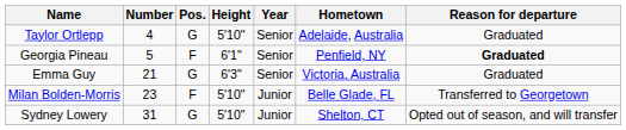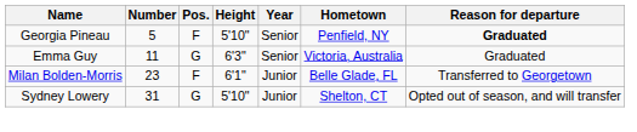- row: Taylor Ortlepp | 4 | G | 5'10" | Senior | Adelaide, Australia | Graduated
Georgia Pineau | Height: 6'1" -> 5'10"
Emma Guy | Number: 21 -> 11
Milan Bolden-Morris | Height: 5'10" -> 6'1"
